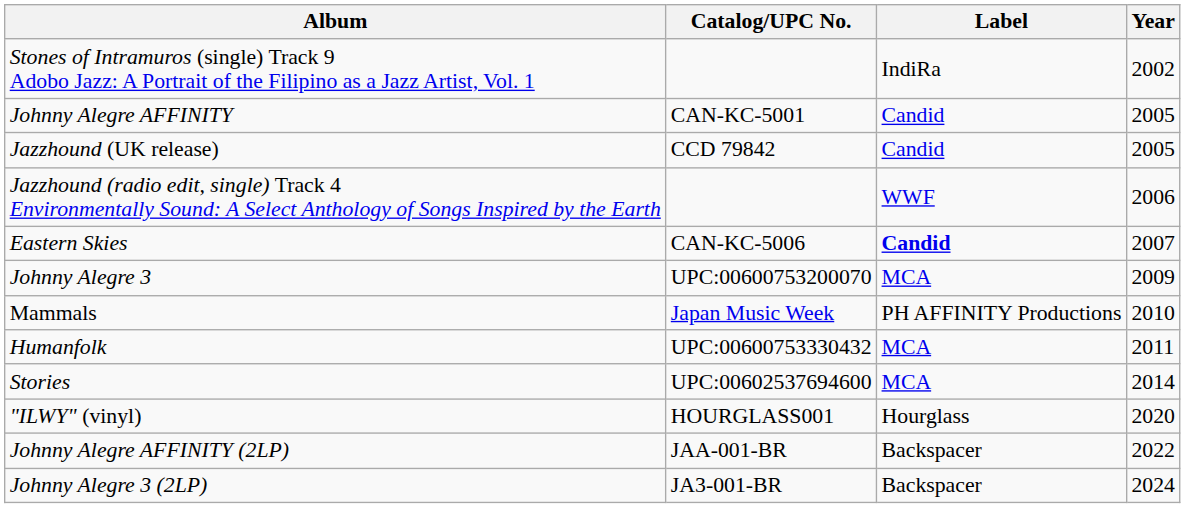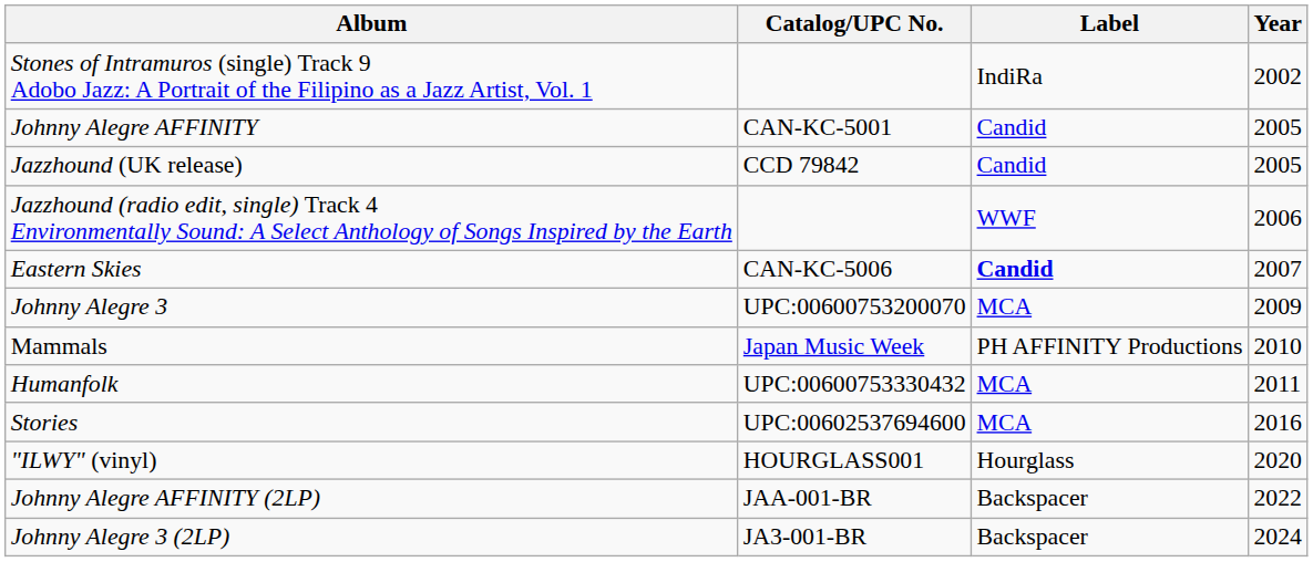Stories | Year: 2014 -> 2016
